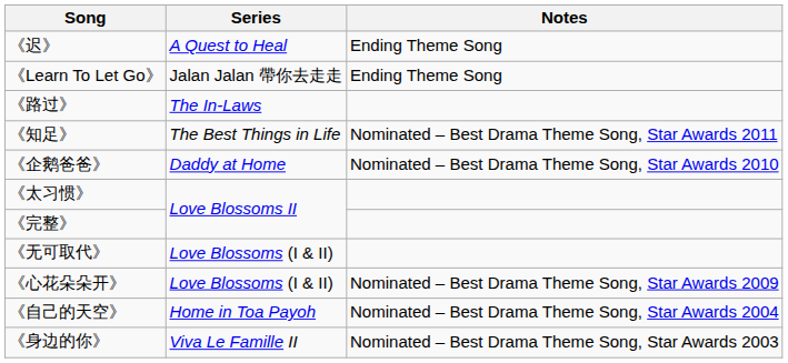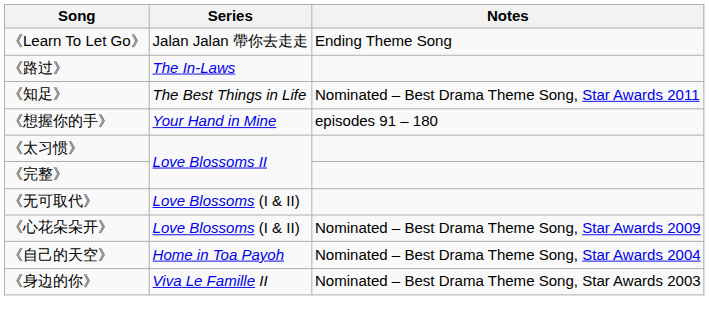- row: 《迟》 | A Quest to Heal | Ending Theme Song
+ row: 《想握你的手》 | Your Hand in Mine | episodes 91 – 180
- row: 《企鹅爸爸》 | Daddy at Home | Nominated – Best Drama Theme Song, Star Awards 2010
